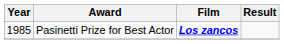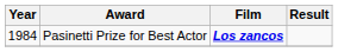Pasinetti Prize for Best Actor | Year: 1985 -> 1984
